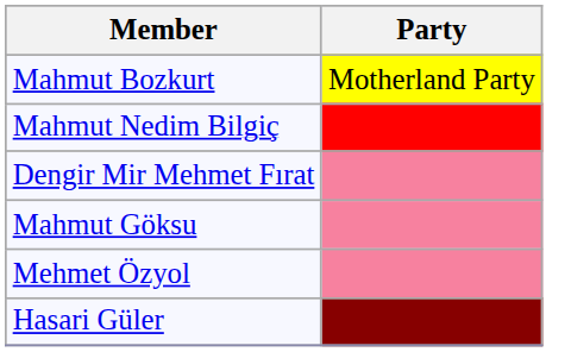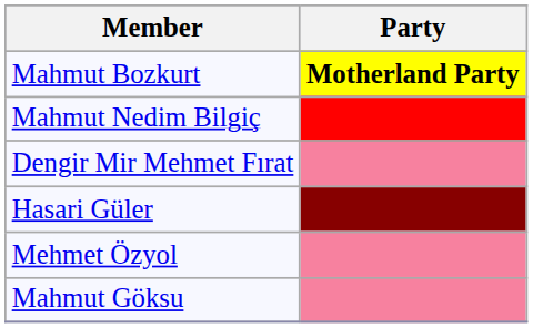Mahmut Bozkurt | Party: normal -> bold
rows swapped: Mahmut Göksu <-> Hasari Güler
